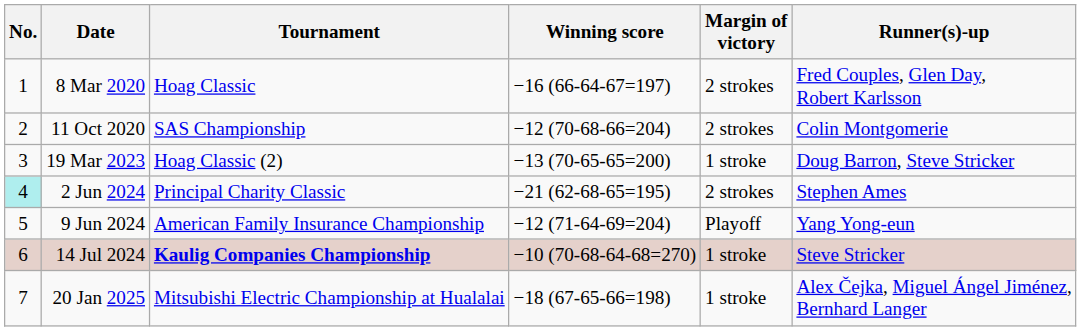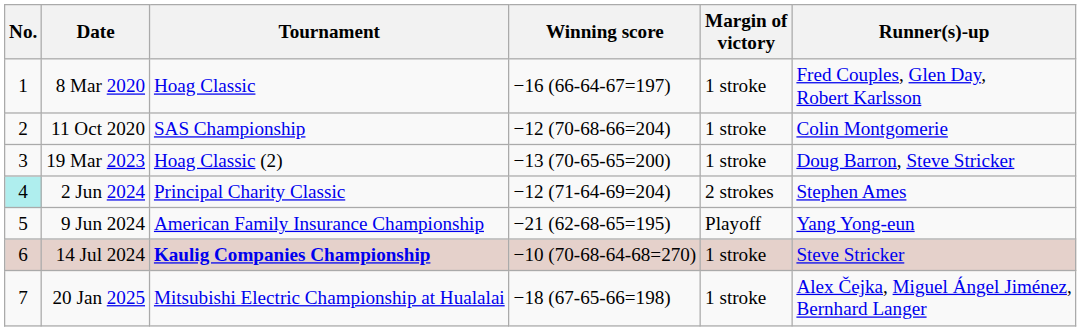8 Mar 2020 | Margin of victory: 2 strokes -> 1 stroke
11 Oct 2020 | Margin of victory: 2 strokes -> 1 stroke
2 Jun 2024 | Winning score: −21 (62-68-65=195) -> −12 (71-64-69=204)
9 Jun 2024 | Winning score: −12 (71-64-69=204) -> −21 (62-68-65=195)
